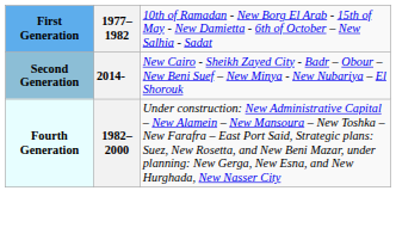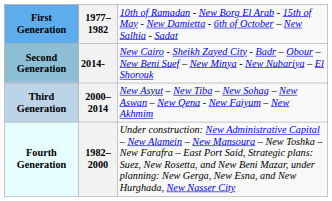+ row: Third Generation | 2000–2014 | New Asyut – New Tiba – New Sohag – New Aswan – New Qena - New Faiyum – New Akhmim
